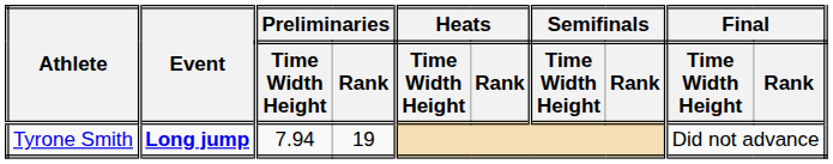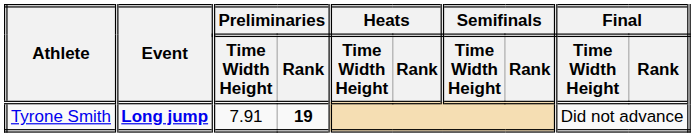Tyrone Smith | Preliminaries / Time Width Height: 7.94 -> 7.91
Tyrone Smith | Preliminaries / Rank: normal -> bold
